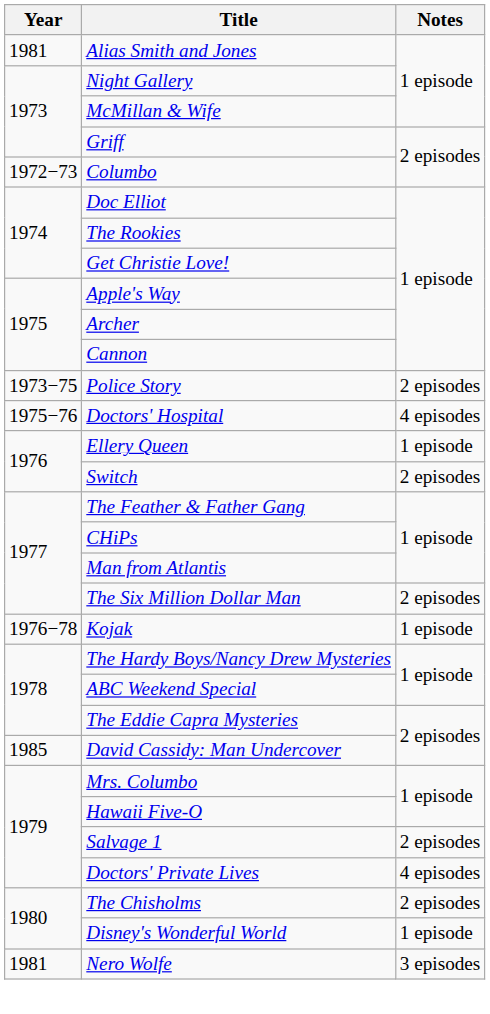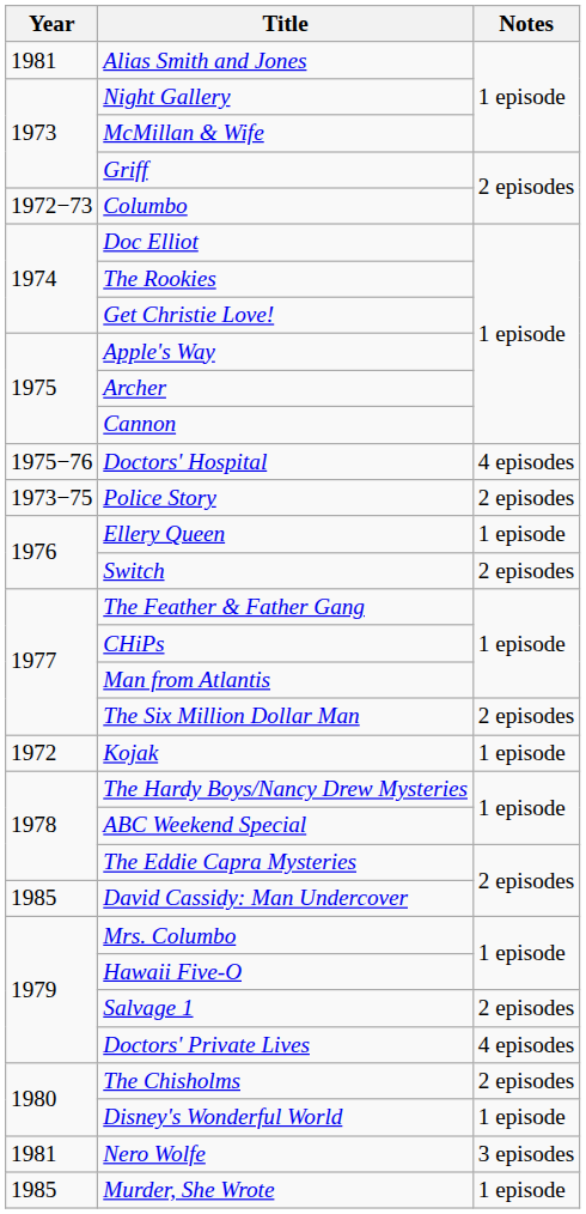rows swapped: Police Story <-> Doctors' Hospital
Kojak | Year: 1976−78 -> 1972
+ row: 1985 | Murder, She Wrote | 1 episode
